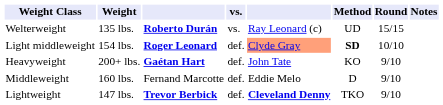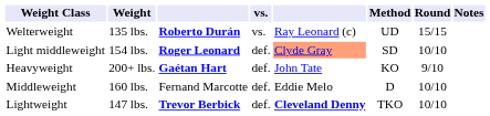Light middleweight | Method: bold -> normal
Middleweight | Round: 9/10 -> 10/10
Lightweight | Round: 9/10 -> 10/10
